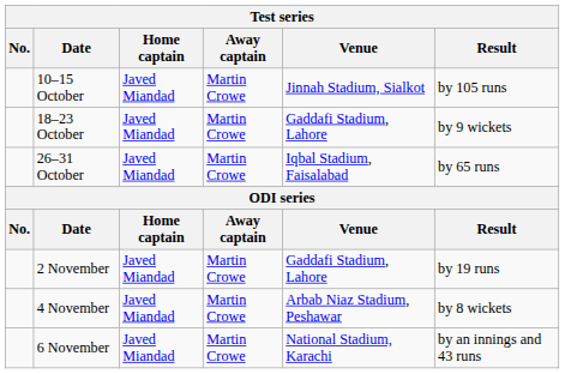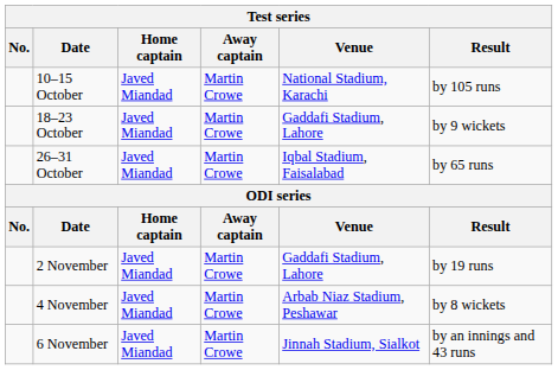10–15 October | Venue: Jinnah Stadium, Sialkot -> National Stadium, Karachi
6 November | Venue: National Stadium, Karachi -> Jinnah Stadium, Sialkot
